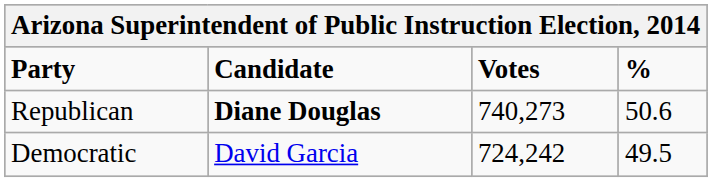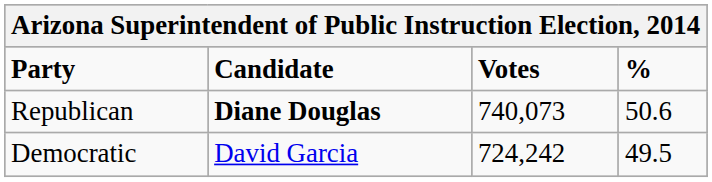Republican | Votes: 740,273 -> 740,073
